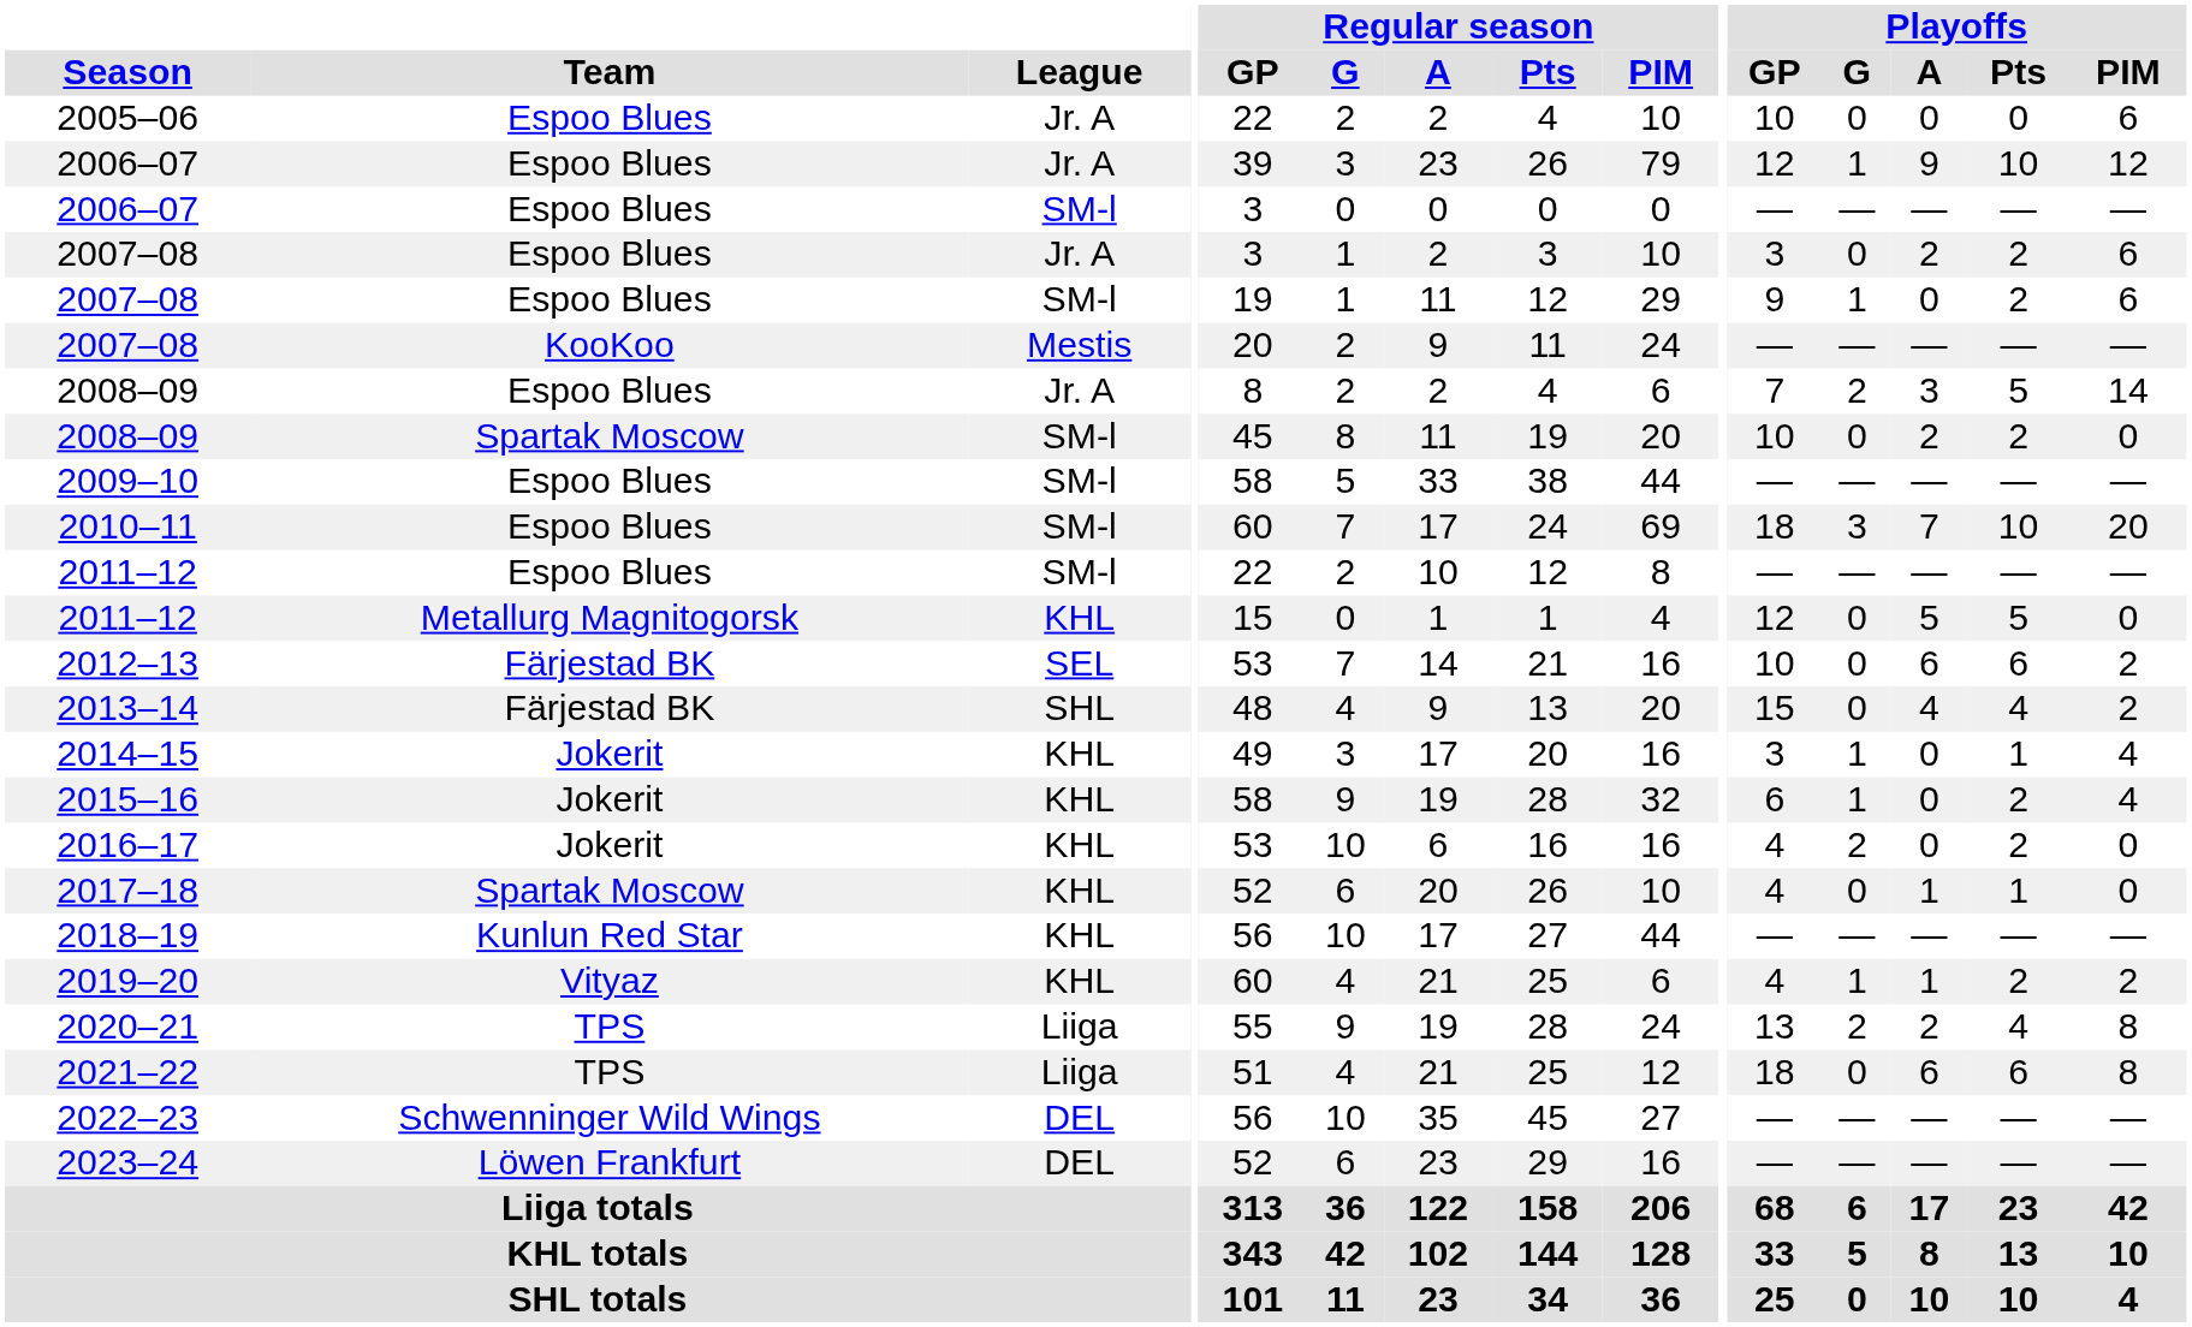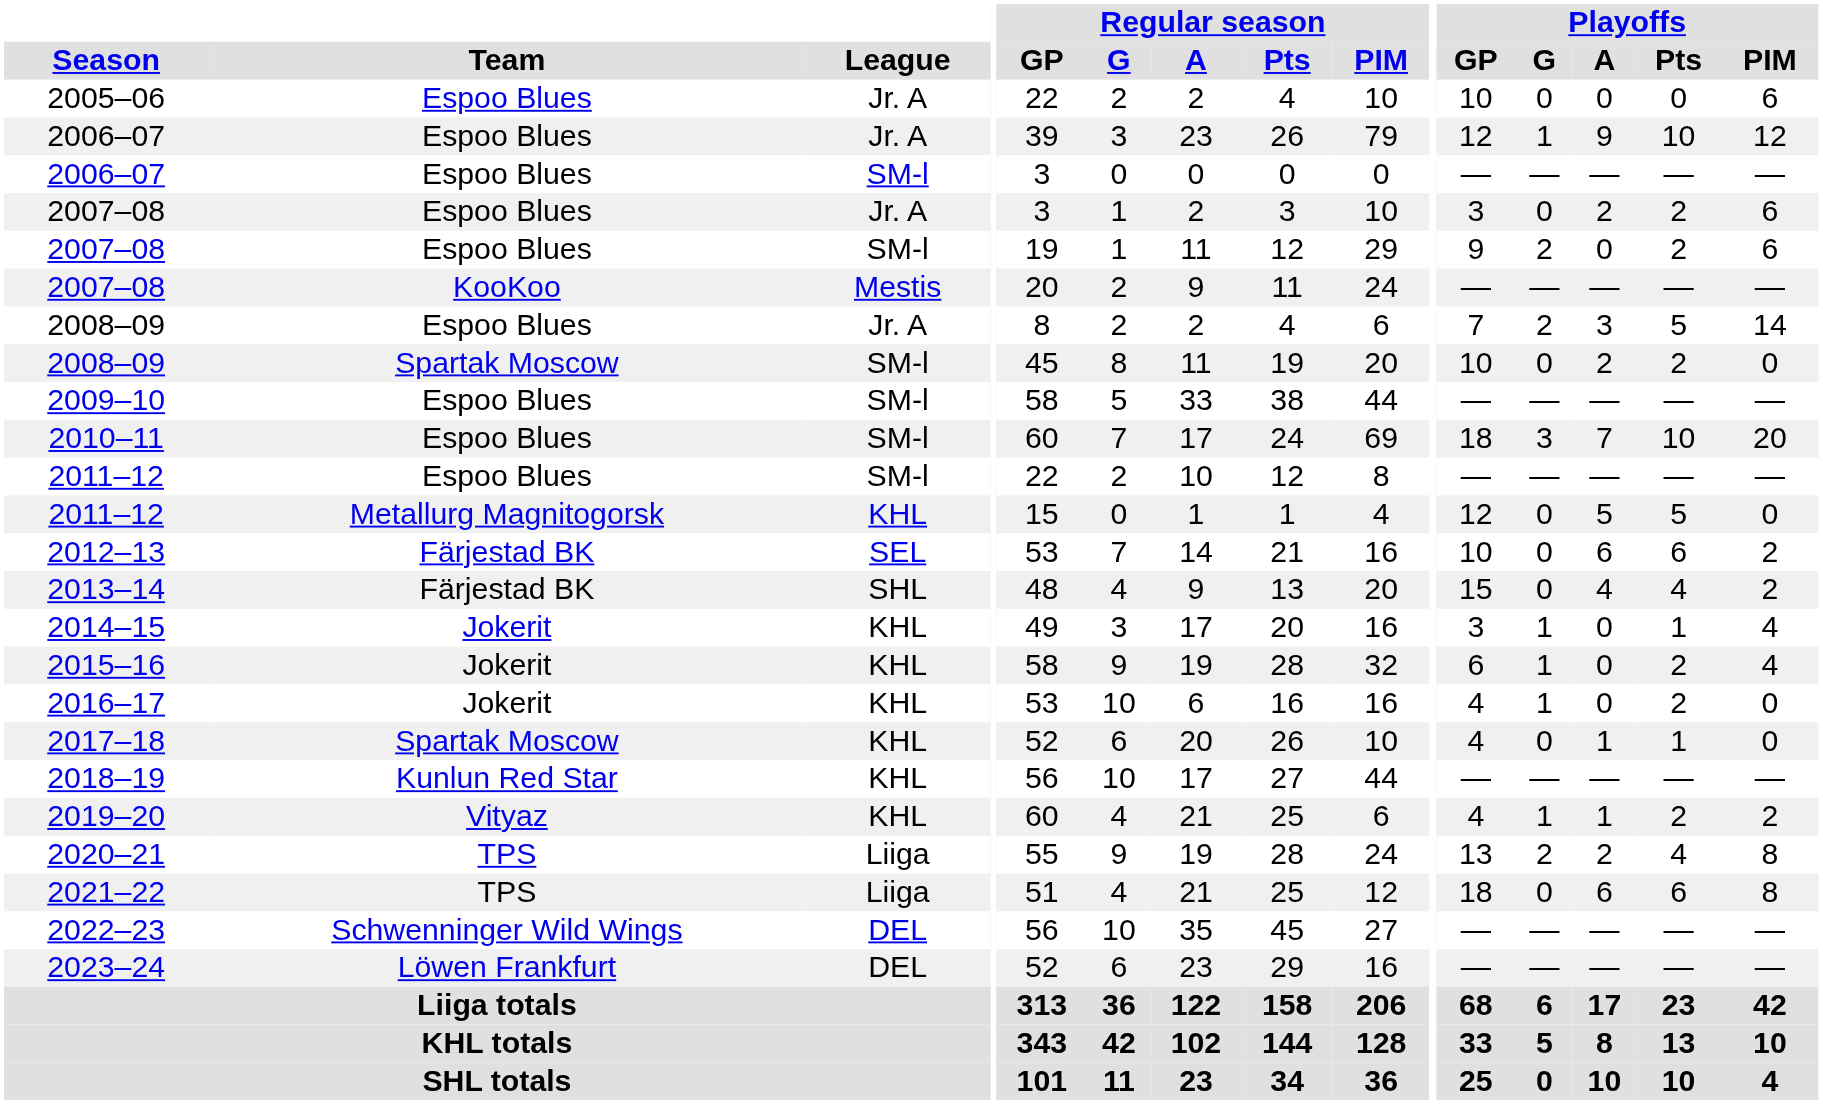2007–08 / SM-l | Playoffs / G: 1 -> 2
2016–17 | Playoffs / G: 2 -> 1
